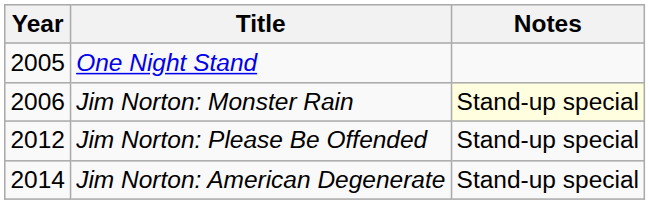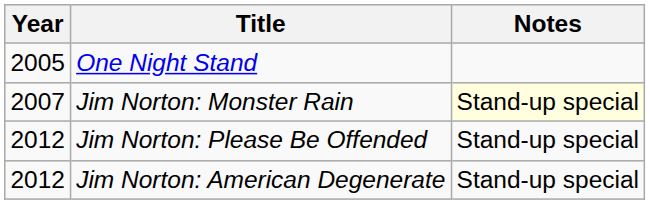Jim Norton: Monster Rain | Year: 2006 -> 2007
Jim Norton: American Degenerate | Year: 2014 -> 2012
